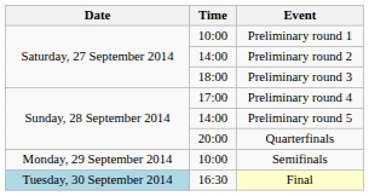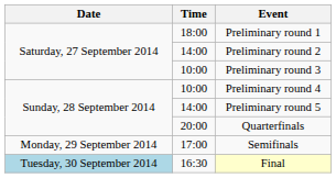Preliminary round 1 | Time: 10:00 -> 18:00
Preliminary round 3 | Time: 18:00 -> 10:00
Preliminary round 4 | Time: 17:00 -> 10:00
Semifinals | Time: 10:00 -> 17:00
